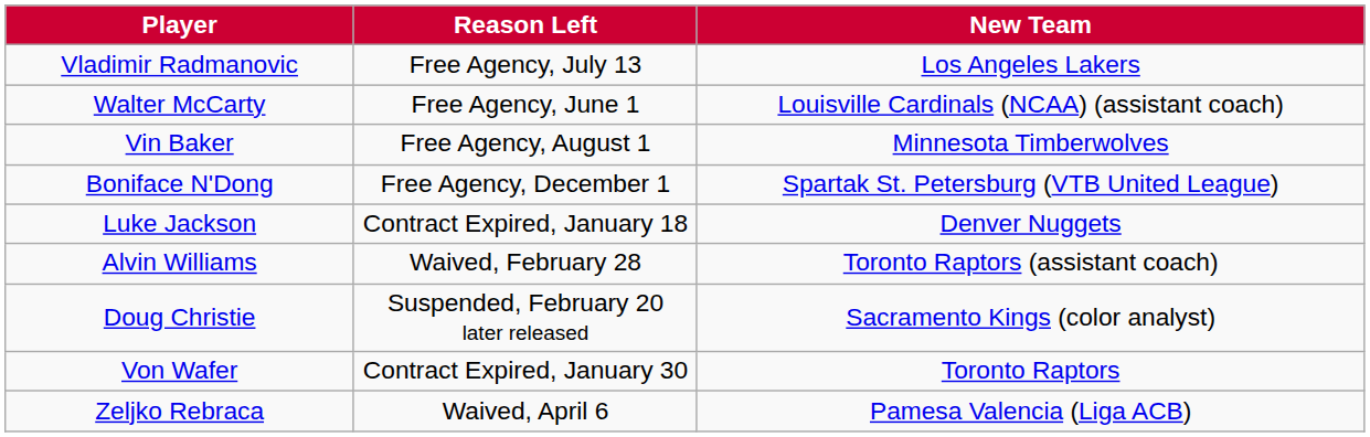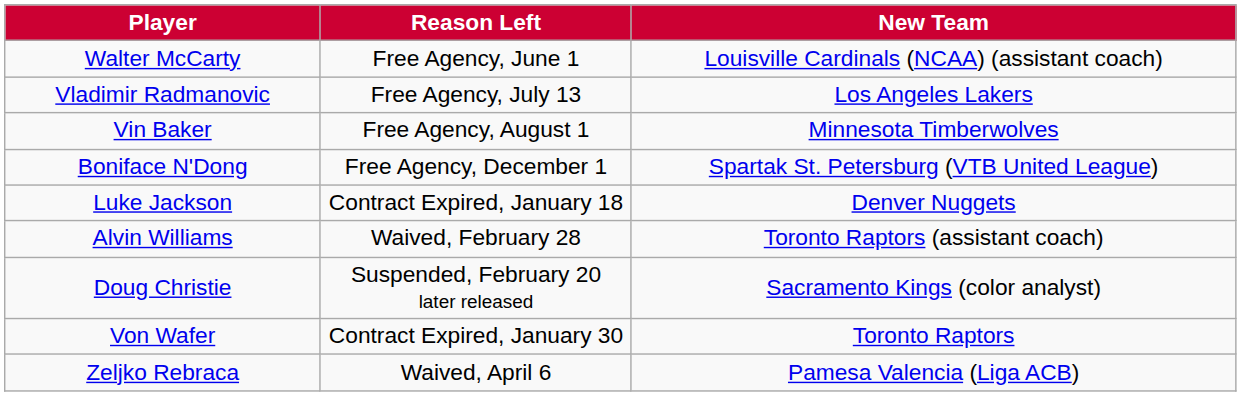rows swapped: Walter McCarty <-> Vladimir Radmanovic
